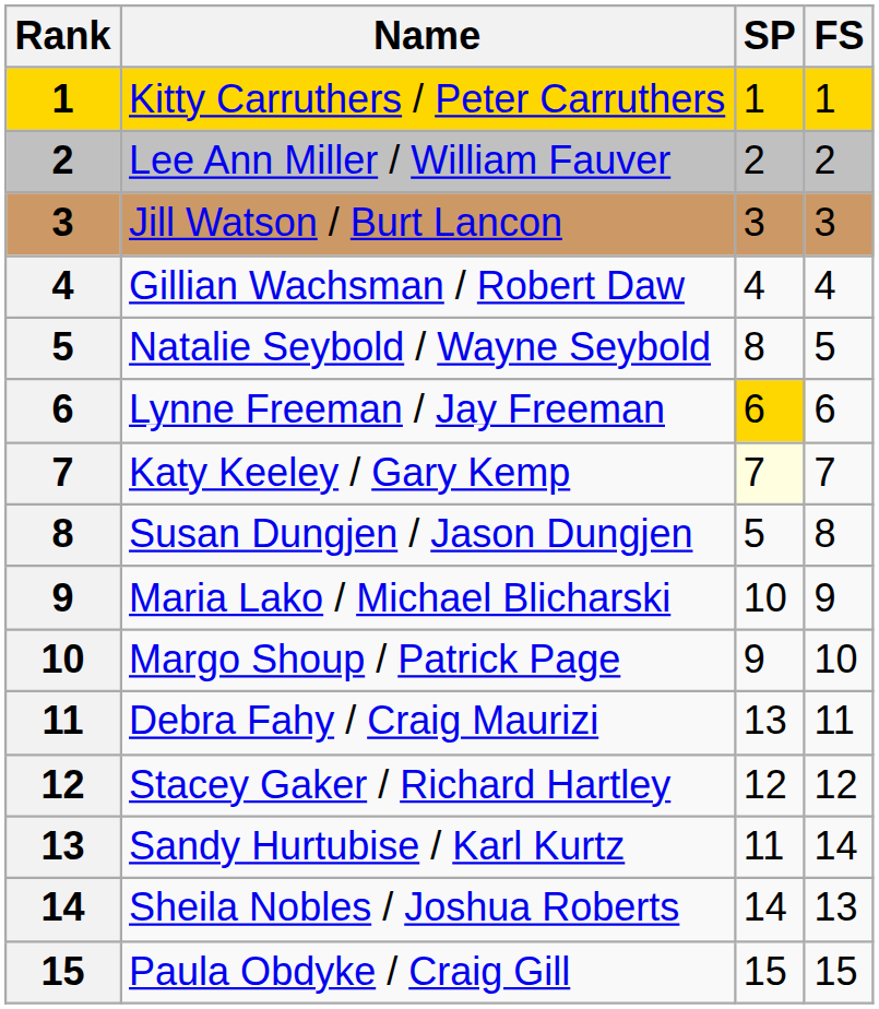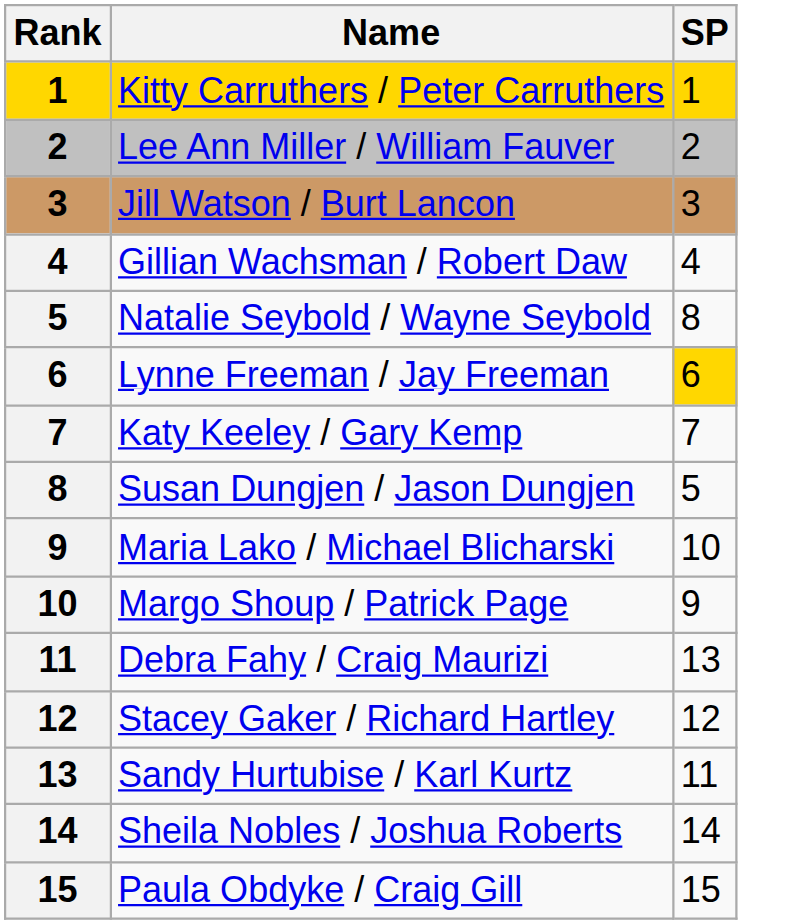- column: FS | 1 | 2 | 3 | 4 | 5 | 6 | 7 | 8 | 9 | 10 | 11 | 12 | 14 | 13 | 15
Katy Keeley / Gary Kemp | SP: lightyellow background -> no background
